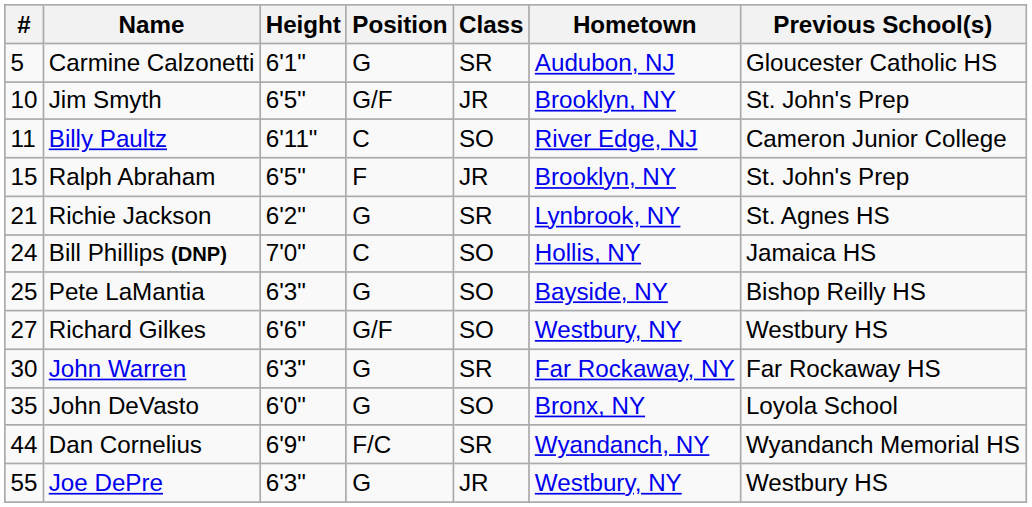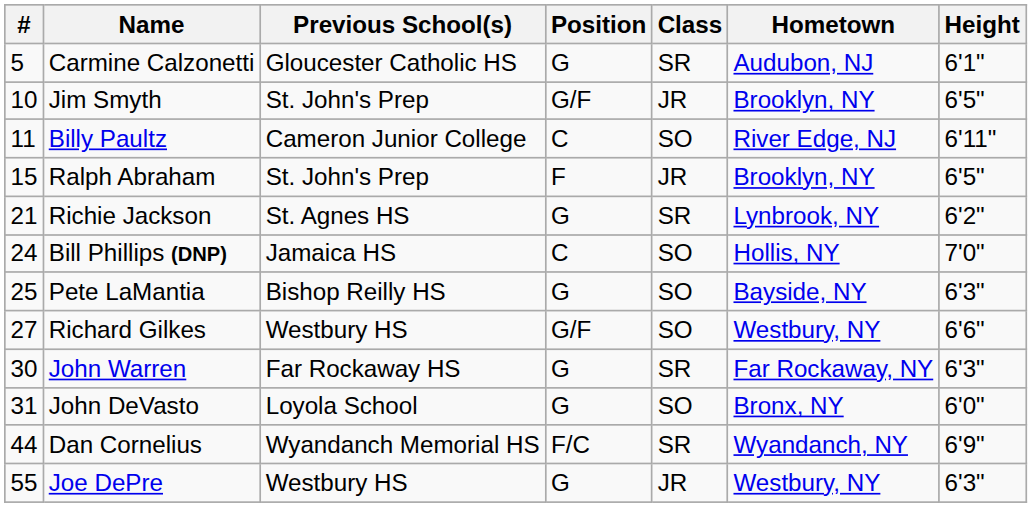columns swapped: Height <-> Previous School(s)
John DeVasto | #: 35 -> 31
